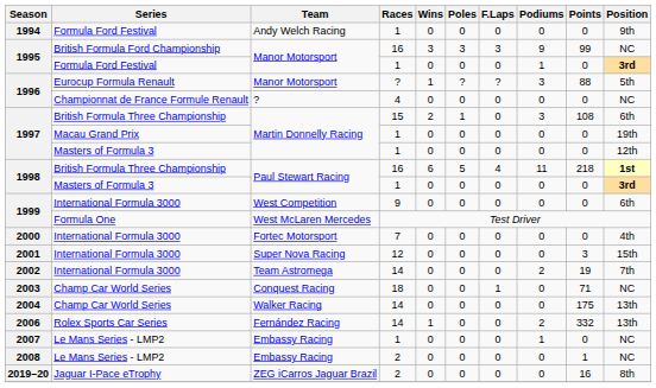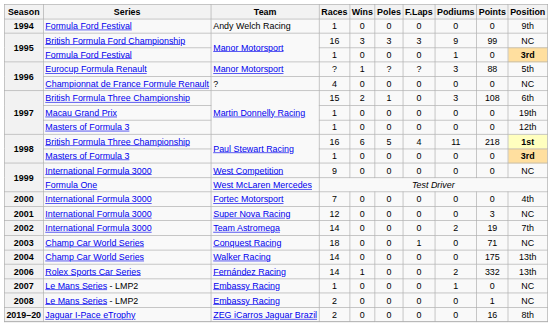1999 / International Formula 3000 | Position: 6th -> NC
2001 | Position: 15th -> NC
